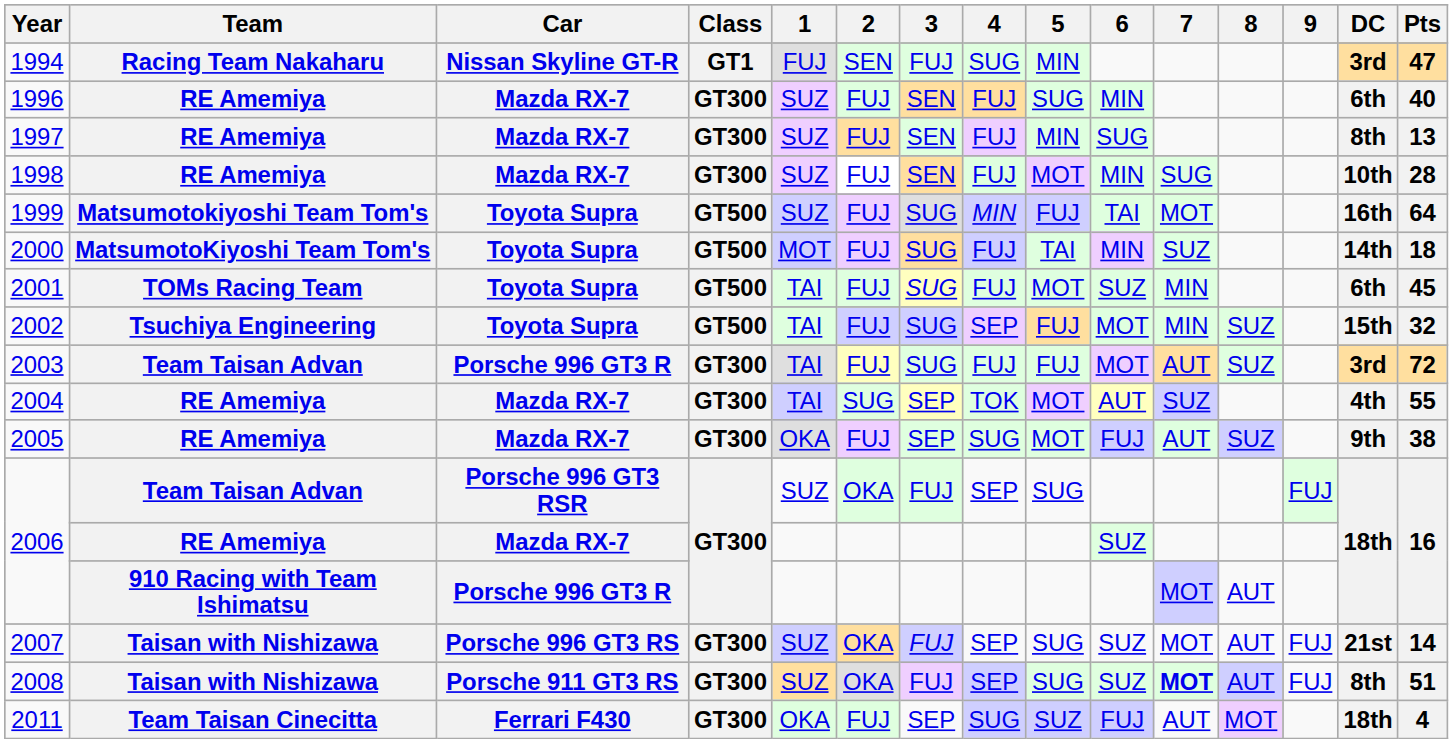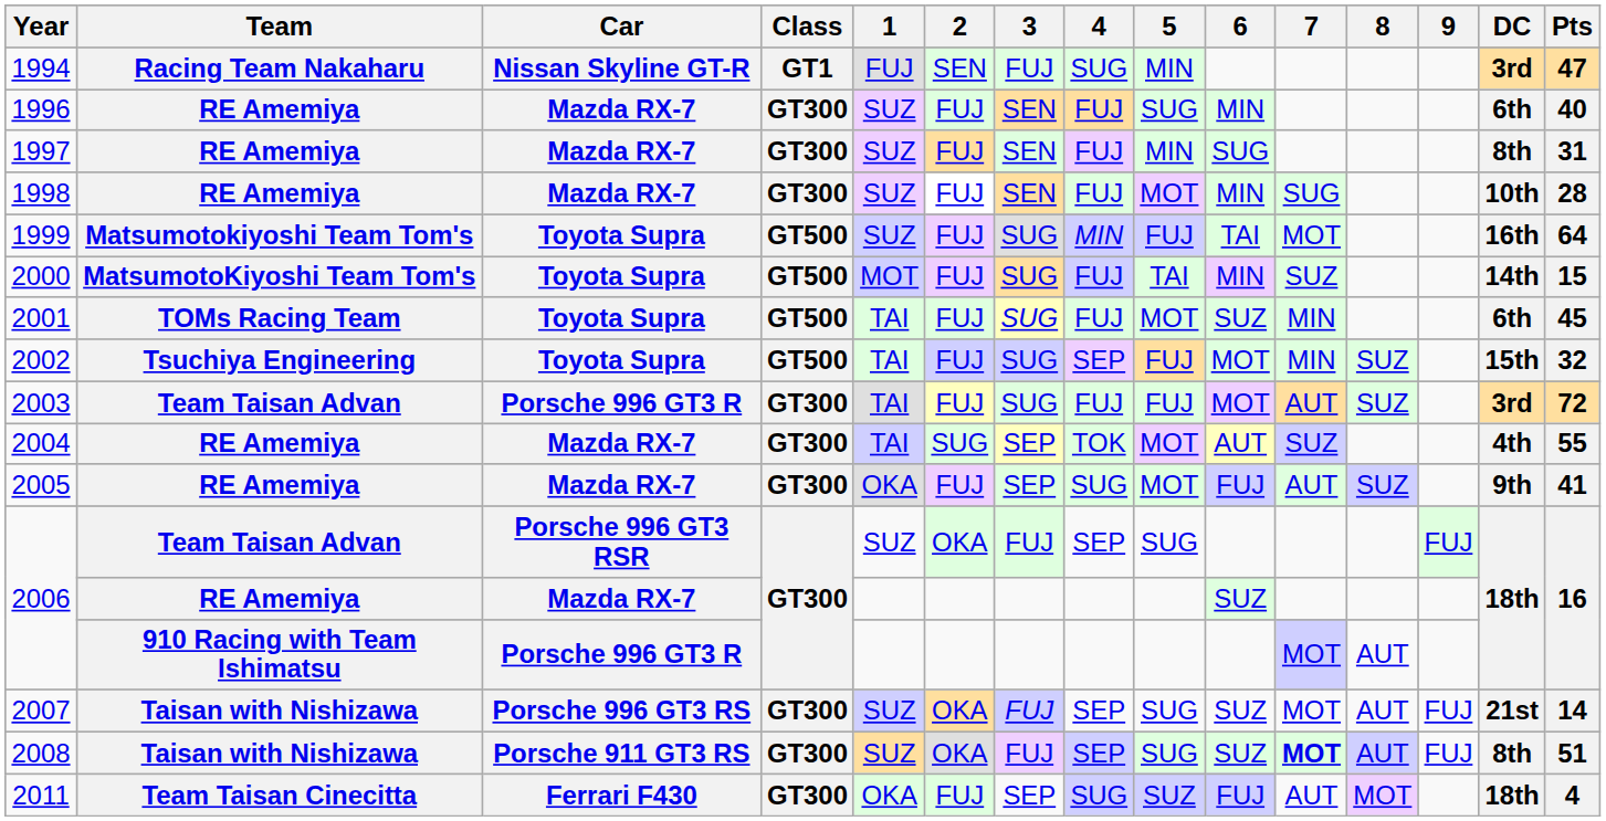1997 | Pts: 13 -> 31
2000 | Pts: 18 -> 15
2005 | Pts: 38 -> 41
